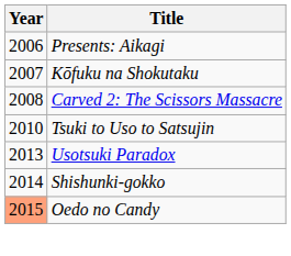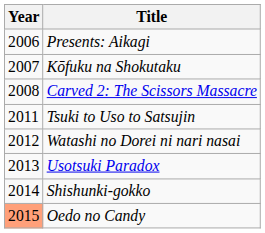Tsuki to Uso to Satsujin | Year: 2010 -> 2011
+ row: 2012 | Watashi no Dorei ni nari nasai
